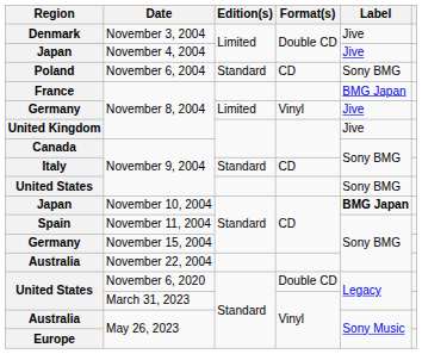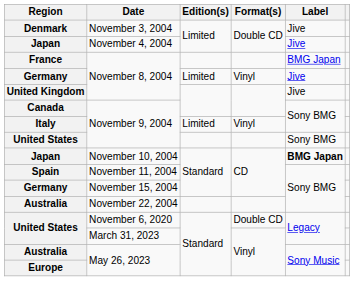- row: Poland | November 6, 2004 | Standard | CD | Sony BMG
Italy | Edition(s): Standard -> Limited
Italy | Format(s): CD -> Vinyl
